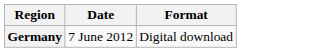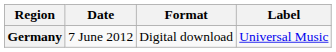+ column: Label | Universal Music
